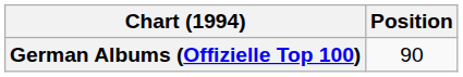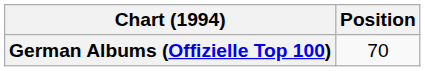German Albums (Offizielle Top 100) | Position: 90 -> 70
